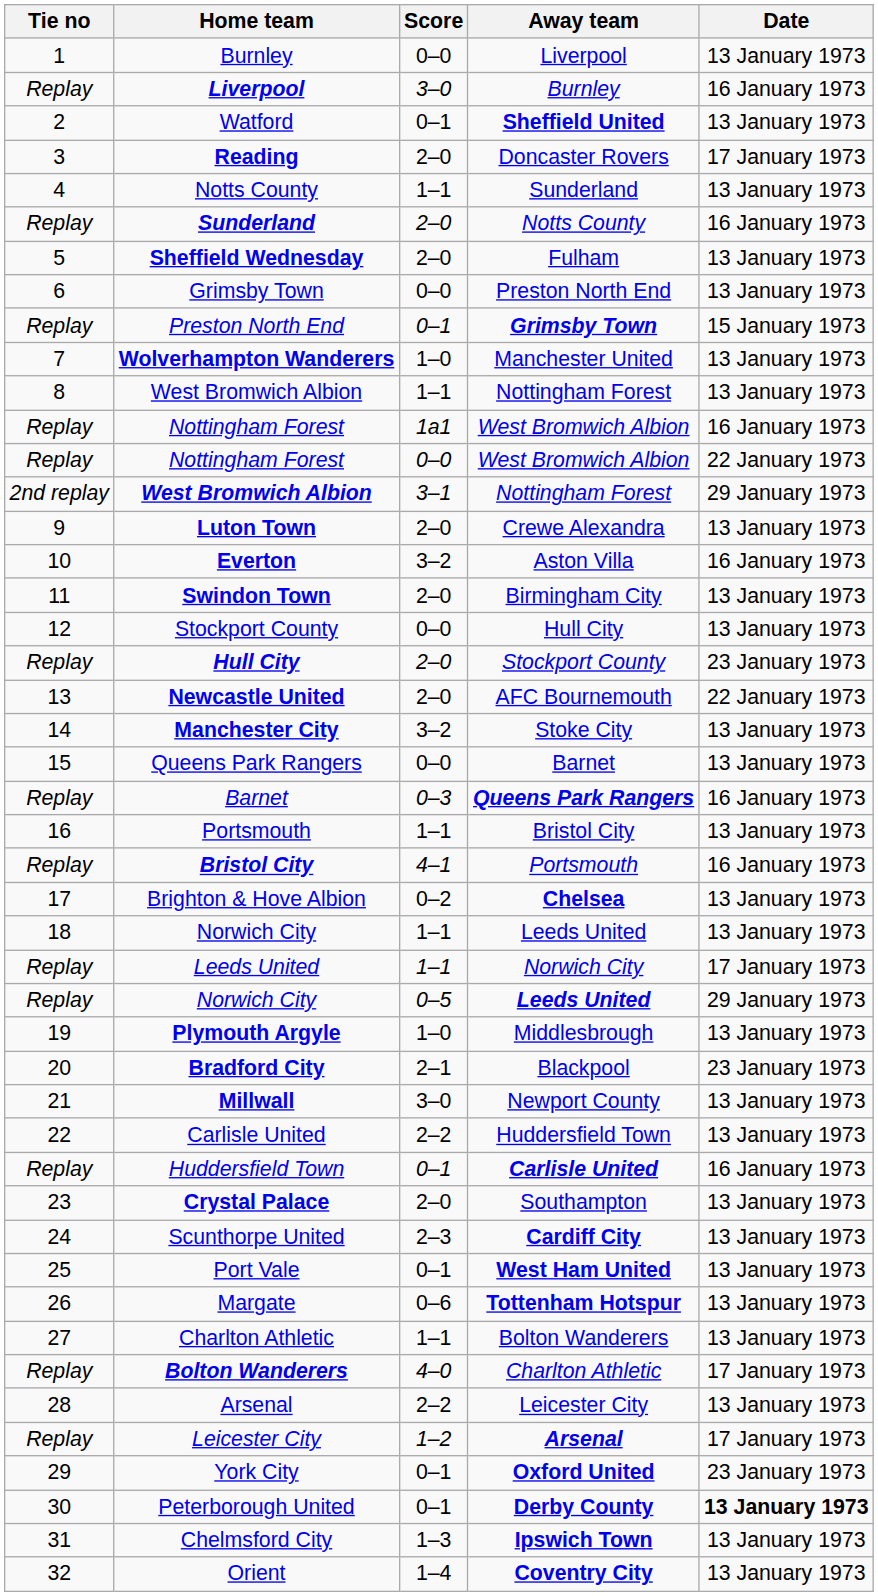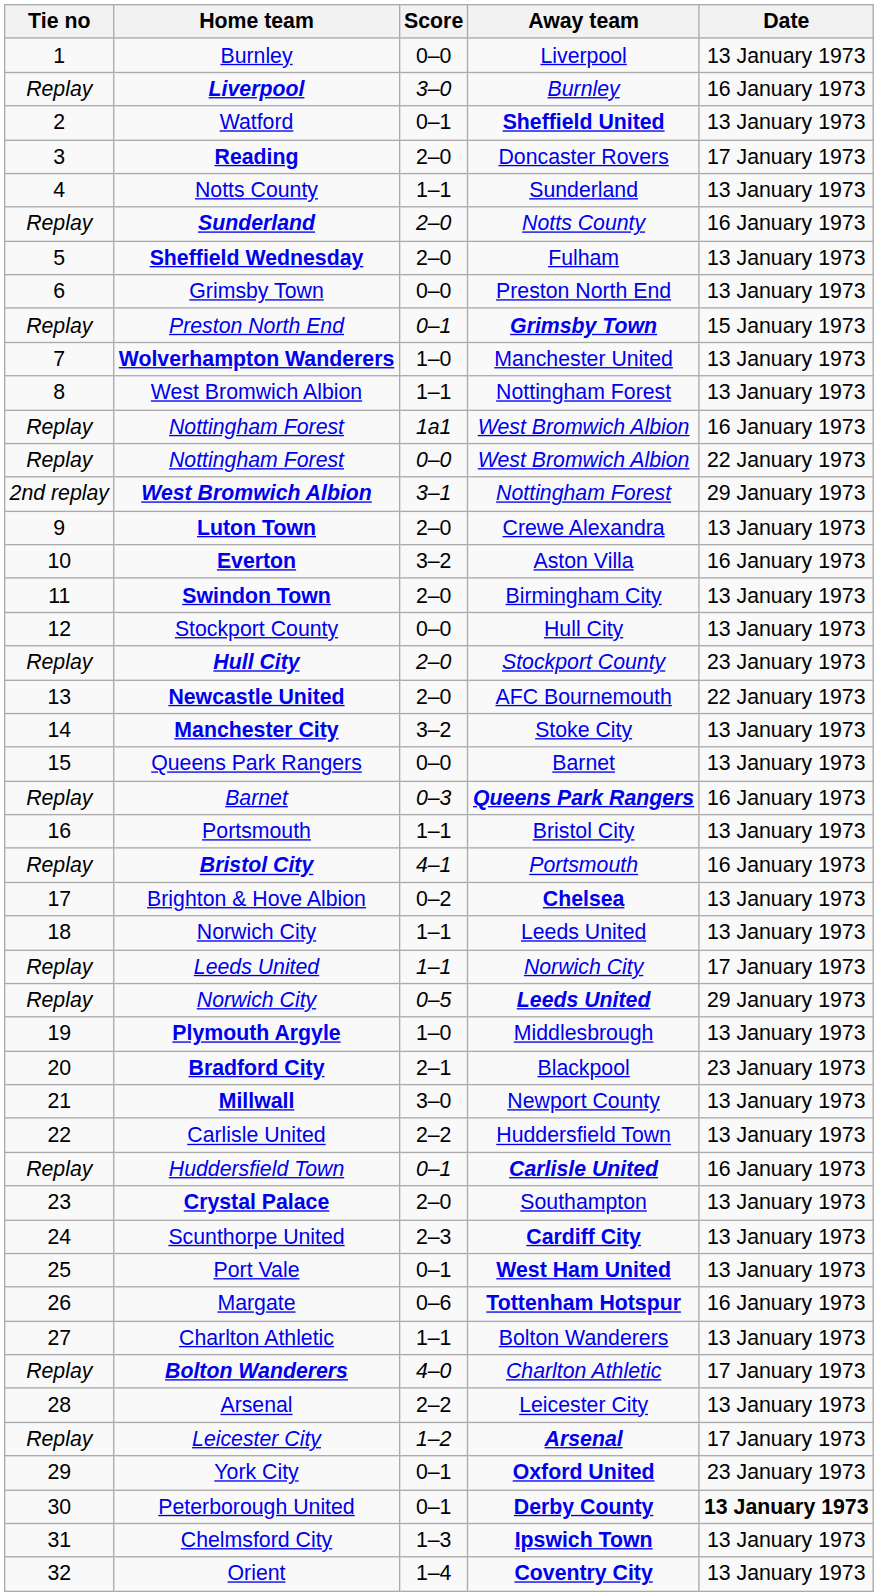Margate | Date: 13 January 1973 -> 16 January 1973
